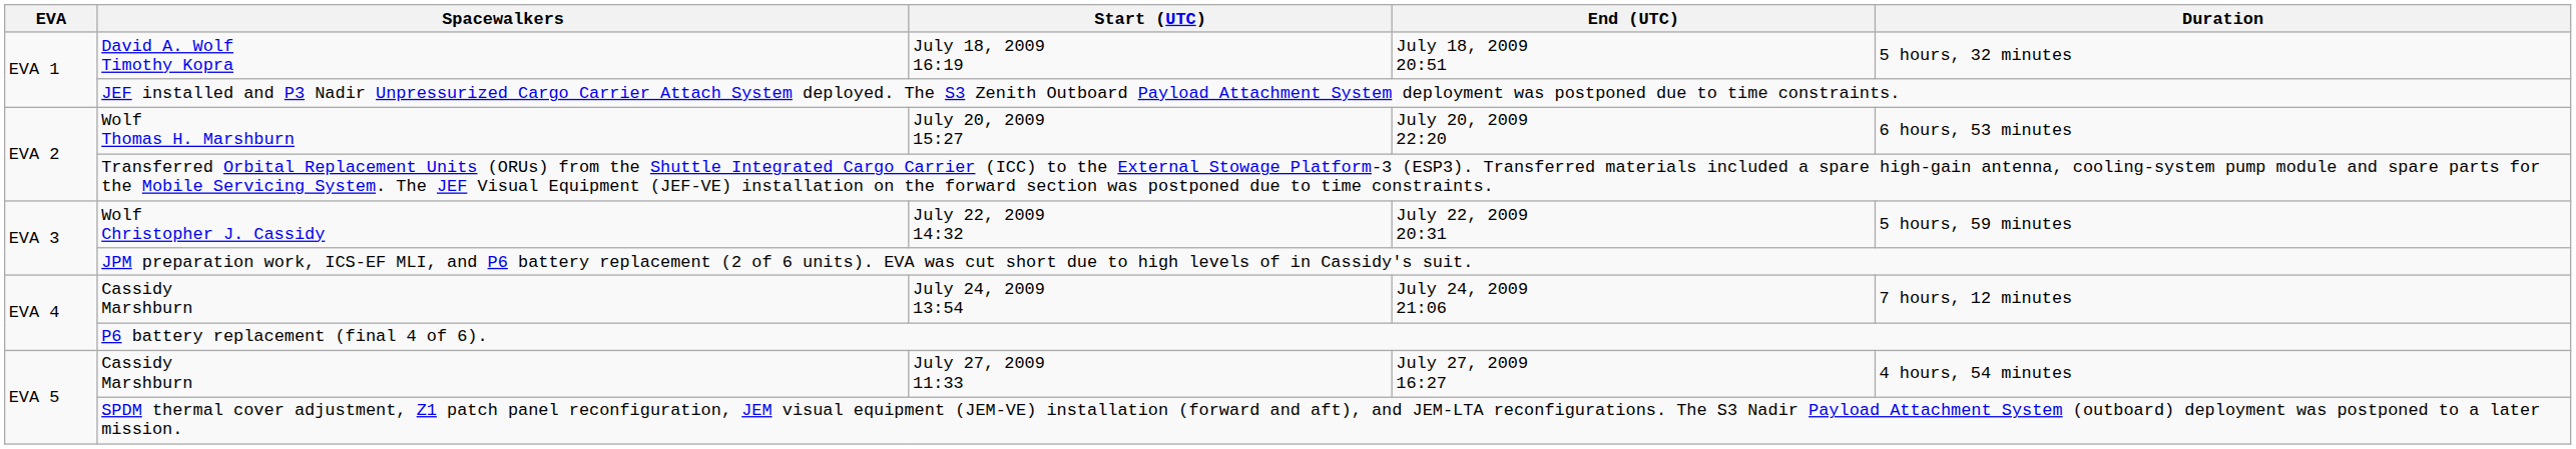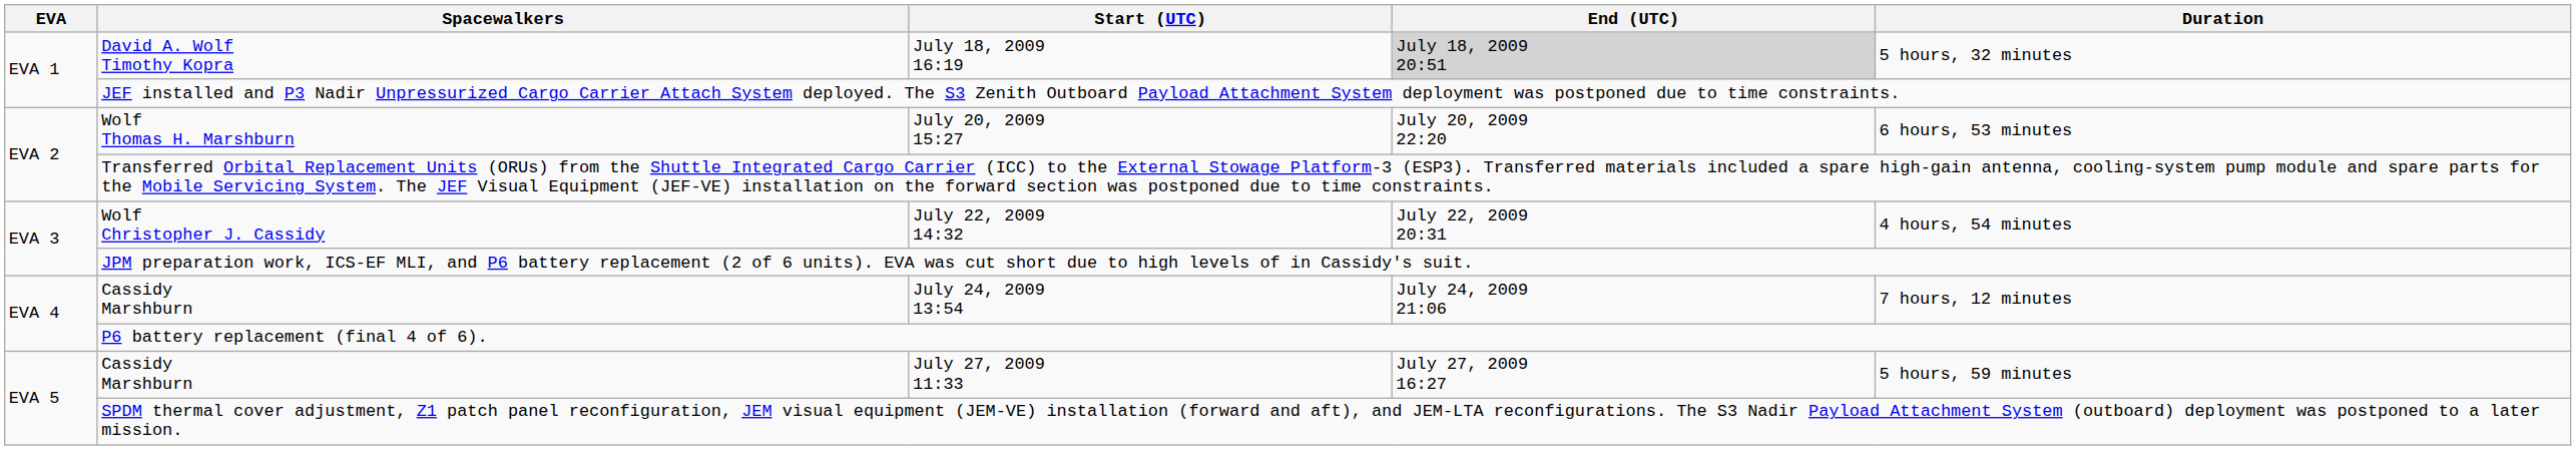July 18, 2009 16:19 | End (UTC): no background -> lightgrey background
July 22, 2009 14:32 | Duration: 5 hours, 59 minutes -> 4 hours, 54 minutes
July 27, 2009 11:33 | Duration: 4 hours, 54 minutes -> 5 hours, 59 minutes
